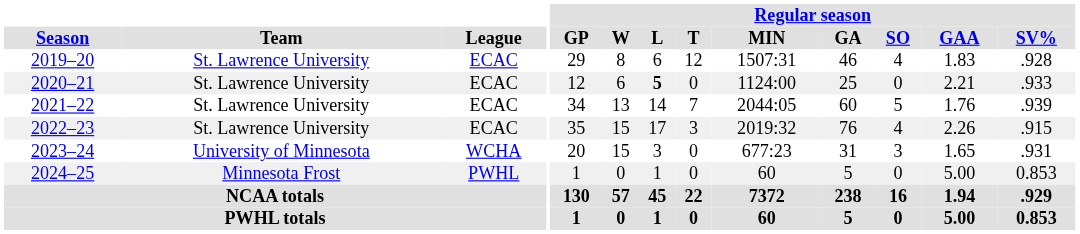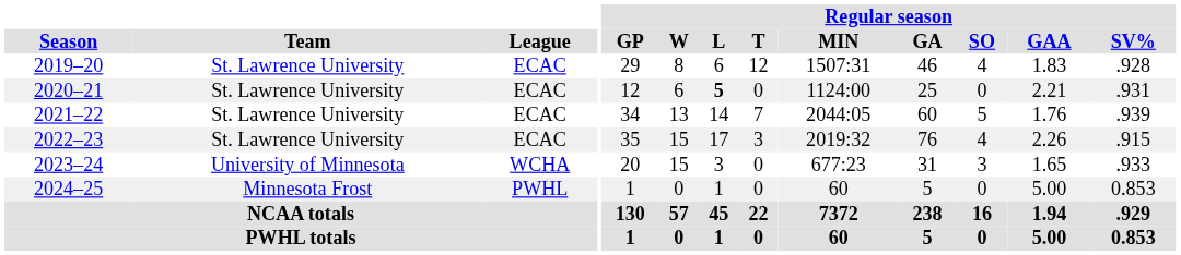2020–21 | Regular season / SV%: .933 -> .931
2023–24 | Regular season / SV%: .931 -> .933
